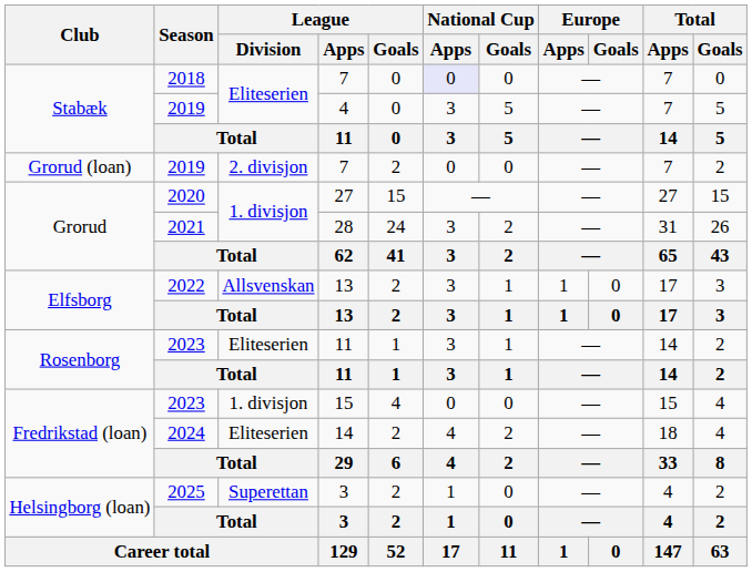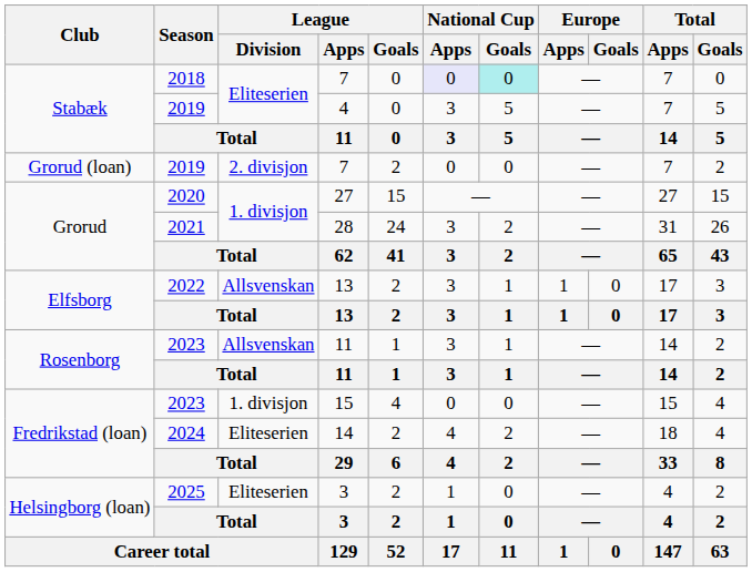2018 / 7 | National Cup / Goals: no background -> paleturquoise background
2023 / 11 | League / Division: Eliteserien -> Allsvenskan
2025 / 3 | League / Division: Superettan -> Eliteserien
